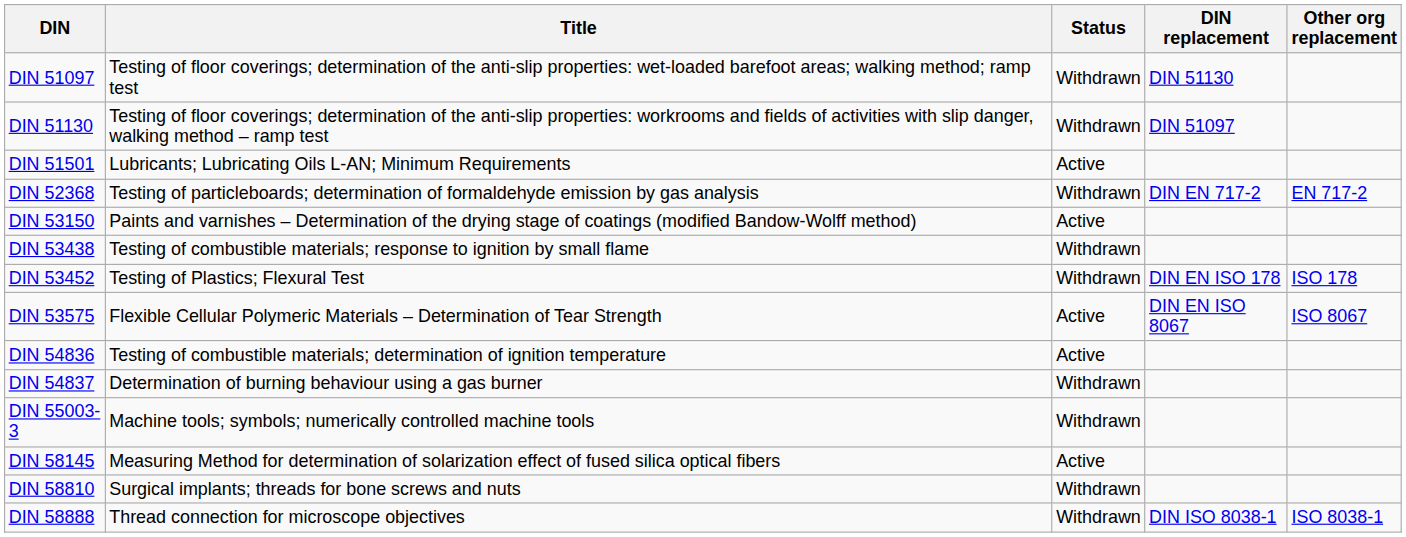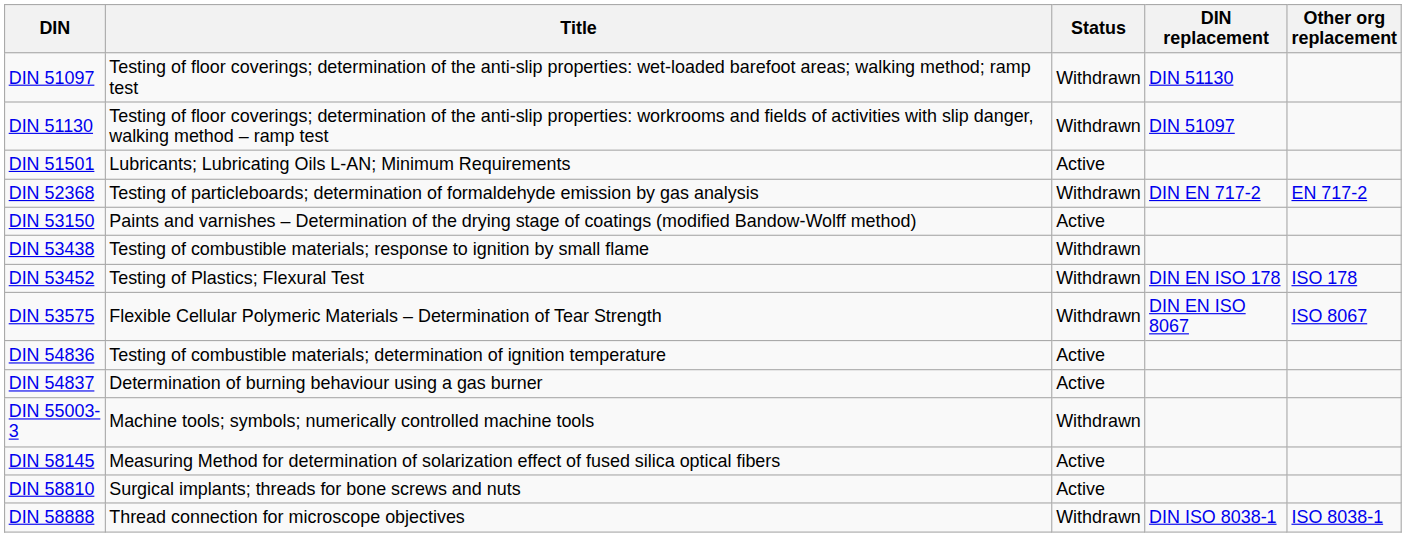DIN 53575 | Status: Active -> Withdrawn
DIN 54837 | Status: Withdrawn -> Active
DIN 58810 | Status: Withdrawn -> Active
